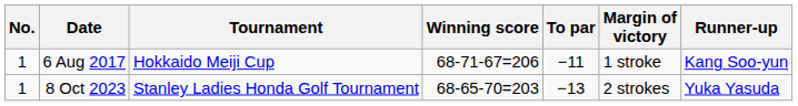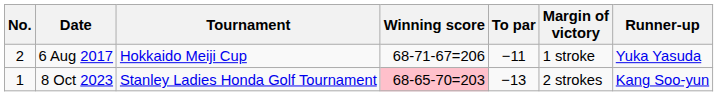6 Aug 2017 | No.: 1 -> 2
6 Aug 2017 | Runner-up: Kang Soo-yun -> Yuka Yasuda
8 Oct 2023 | Winning score: no background -> pink background
8 Oct 2023 | Runner-up: Yuka Yasuda -> Kang Soo-yun
